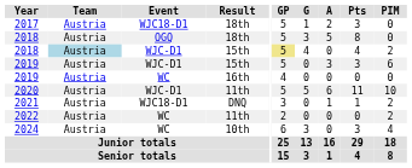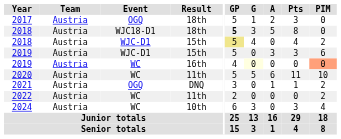2017 | Event: WJC18-D1 -> OGQ
2018 / 18th | Event: OGQ -> WJC18-D1
2018 / 18th | GP: normal -> bold
2018 / 15th | Team: lightblue background -> no background
2019 / 16th | G: no background -> lightyellow background
2019 / 16th | PIM: no background -> lightsalmon background
2020 | Event: WJC-D1 -> WC
2021 | Event: WJC18-D1 -> OGQ
